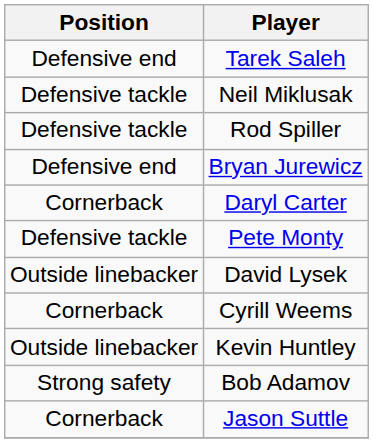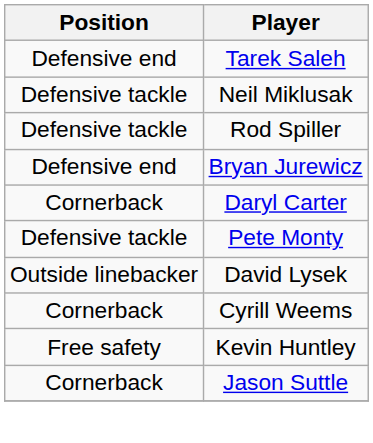Kevin Huntley | Position: Outside linebacker -> Free safety
- row: Strong safety | Bob Adamov
